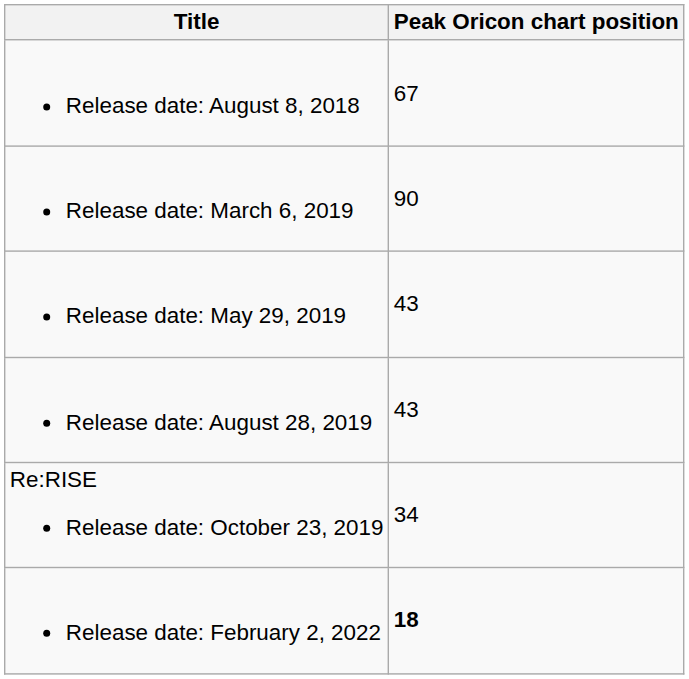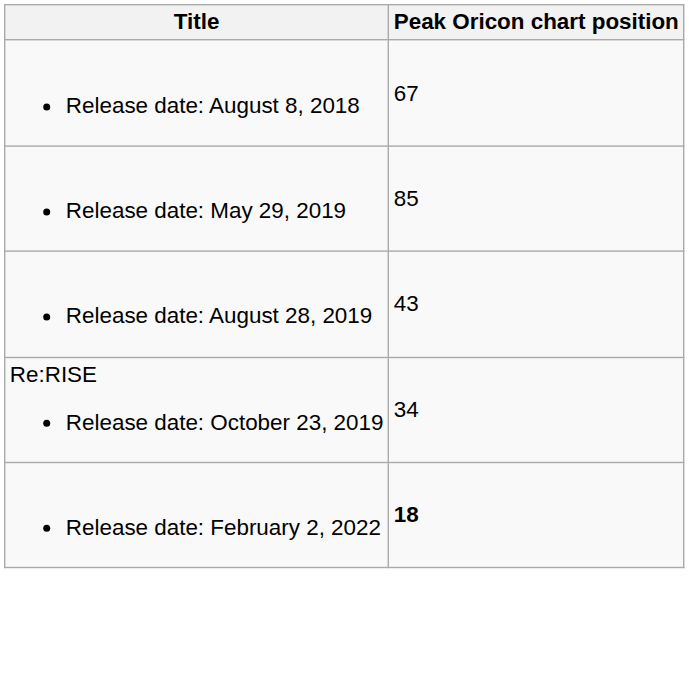- row: Release date: March 6, 2019 | 90
Release date: May 29, 2019 | Peak Oricon chart position: 43 -> 85
